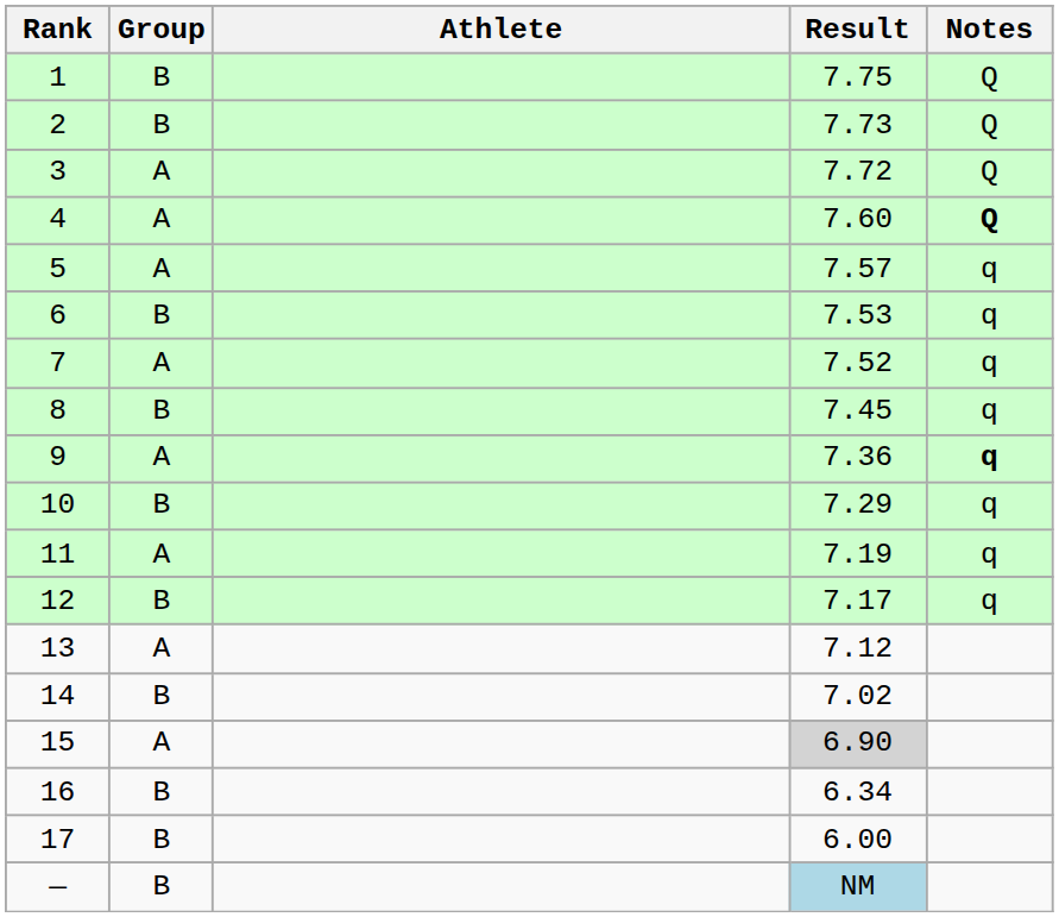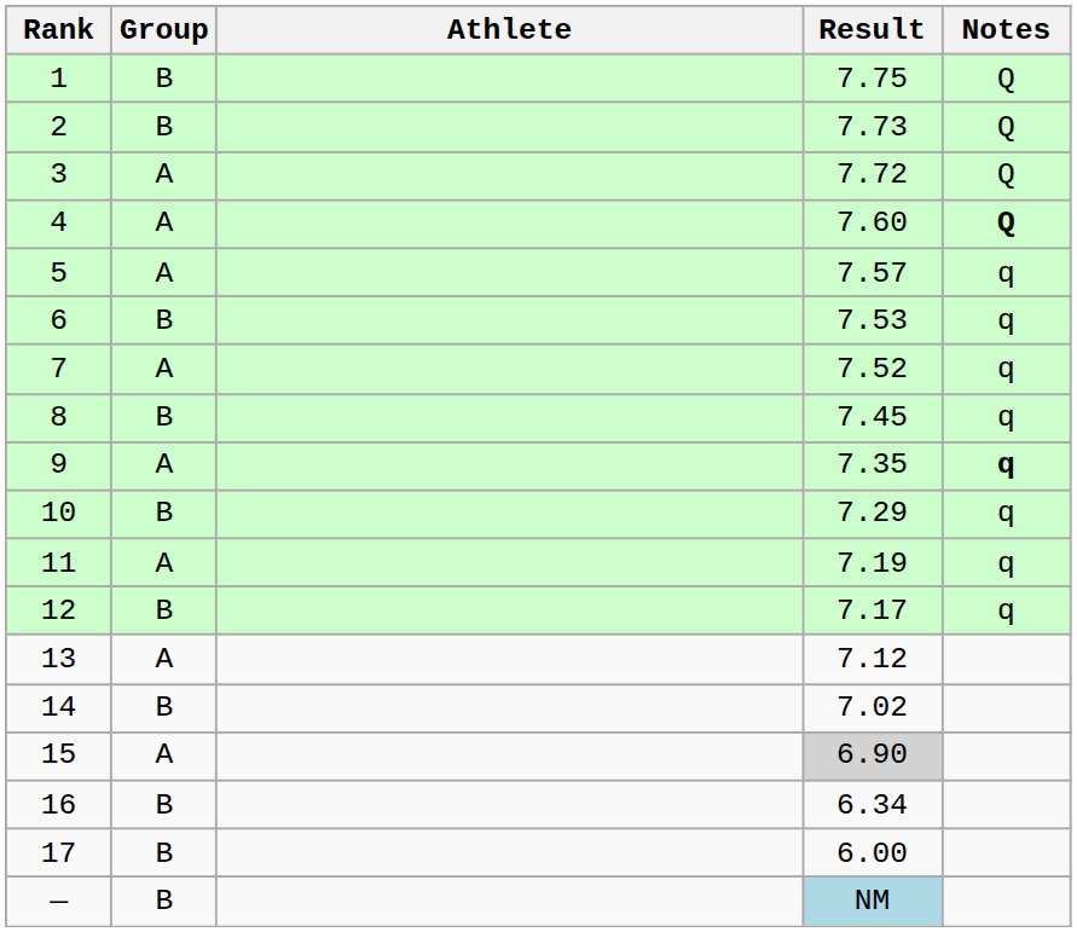9 | Result: 7.36 -> 7.35
